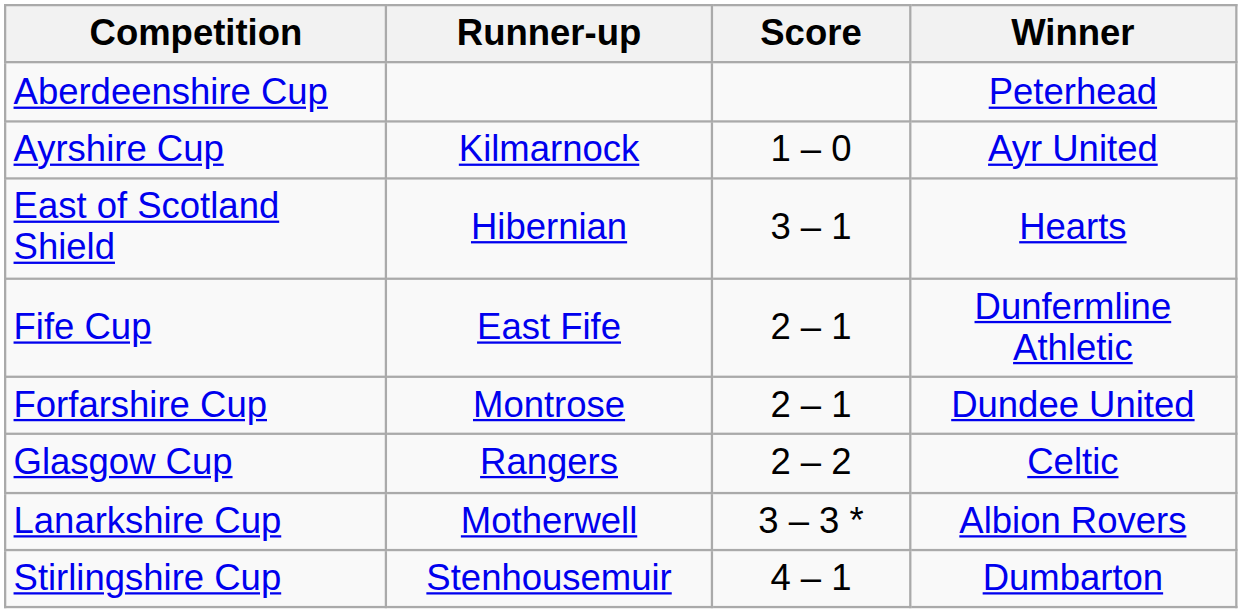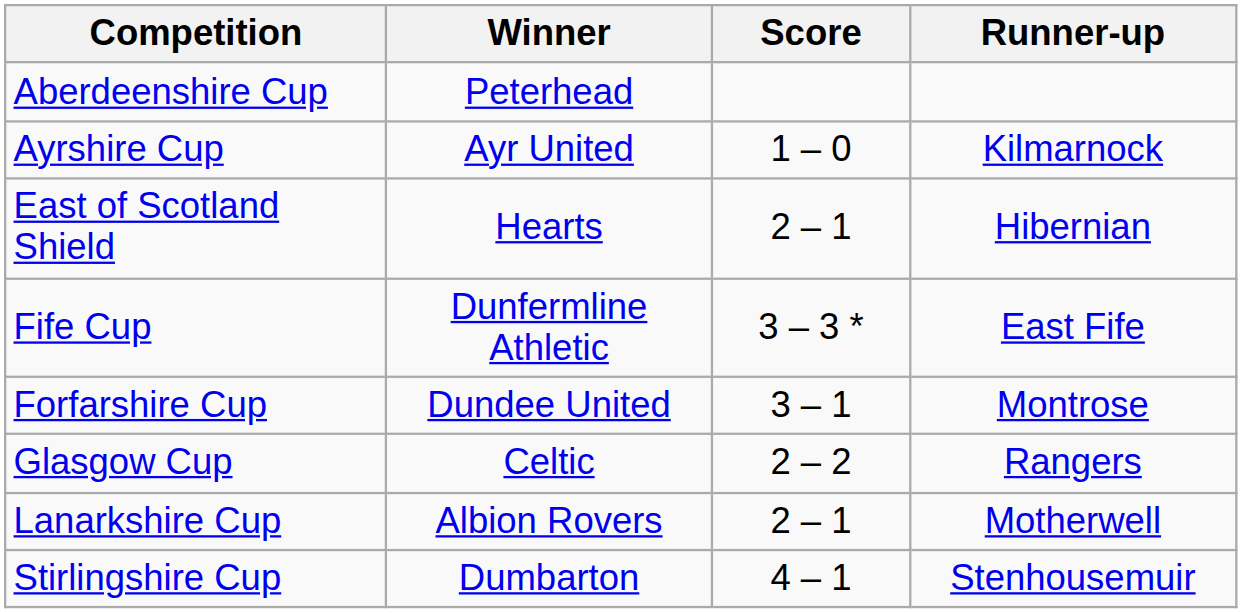columns swapped: Winner <-> Runner-up
East of Scotland Shield | Score: 3 – 1 -> 2 – 1
Fife Cup | Score: 2 – 1 -> 3 – 3 *
Forfarshire Cup | Score: 2 – 1 -> 3 – 1
Lanarkshire Cup | Score: 3 – 3 * -> 2 – 1
